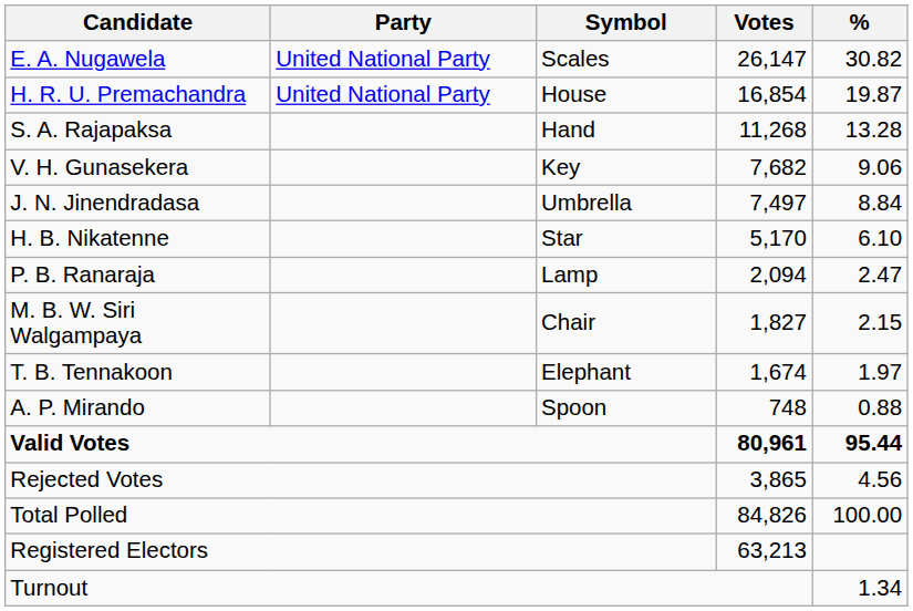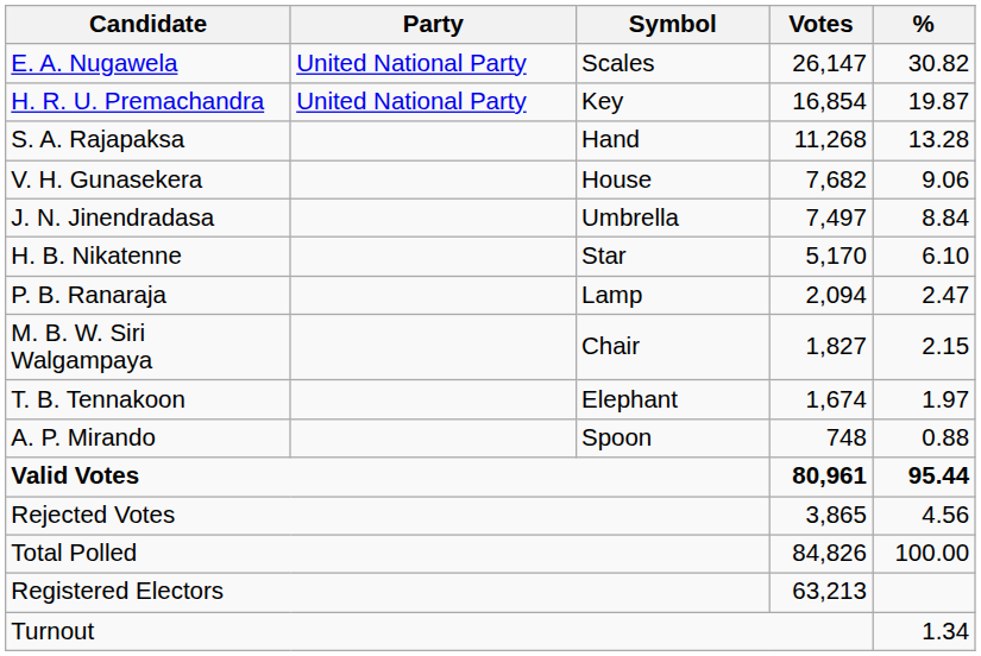H. R. U. Premachandra | Symbol: House -> Key
V. H. Gunasekera | Symbol: Key -> House
